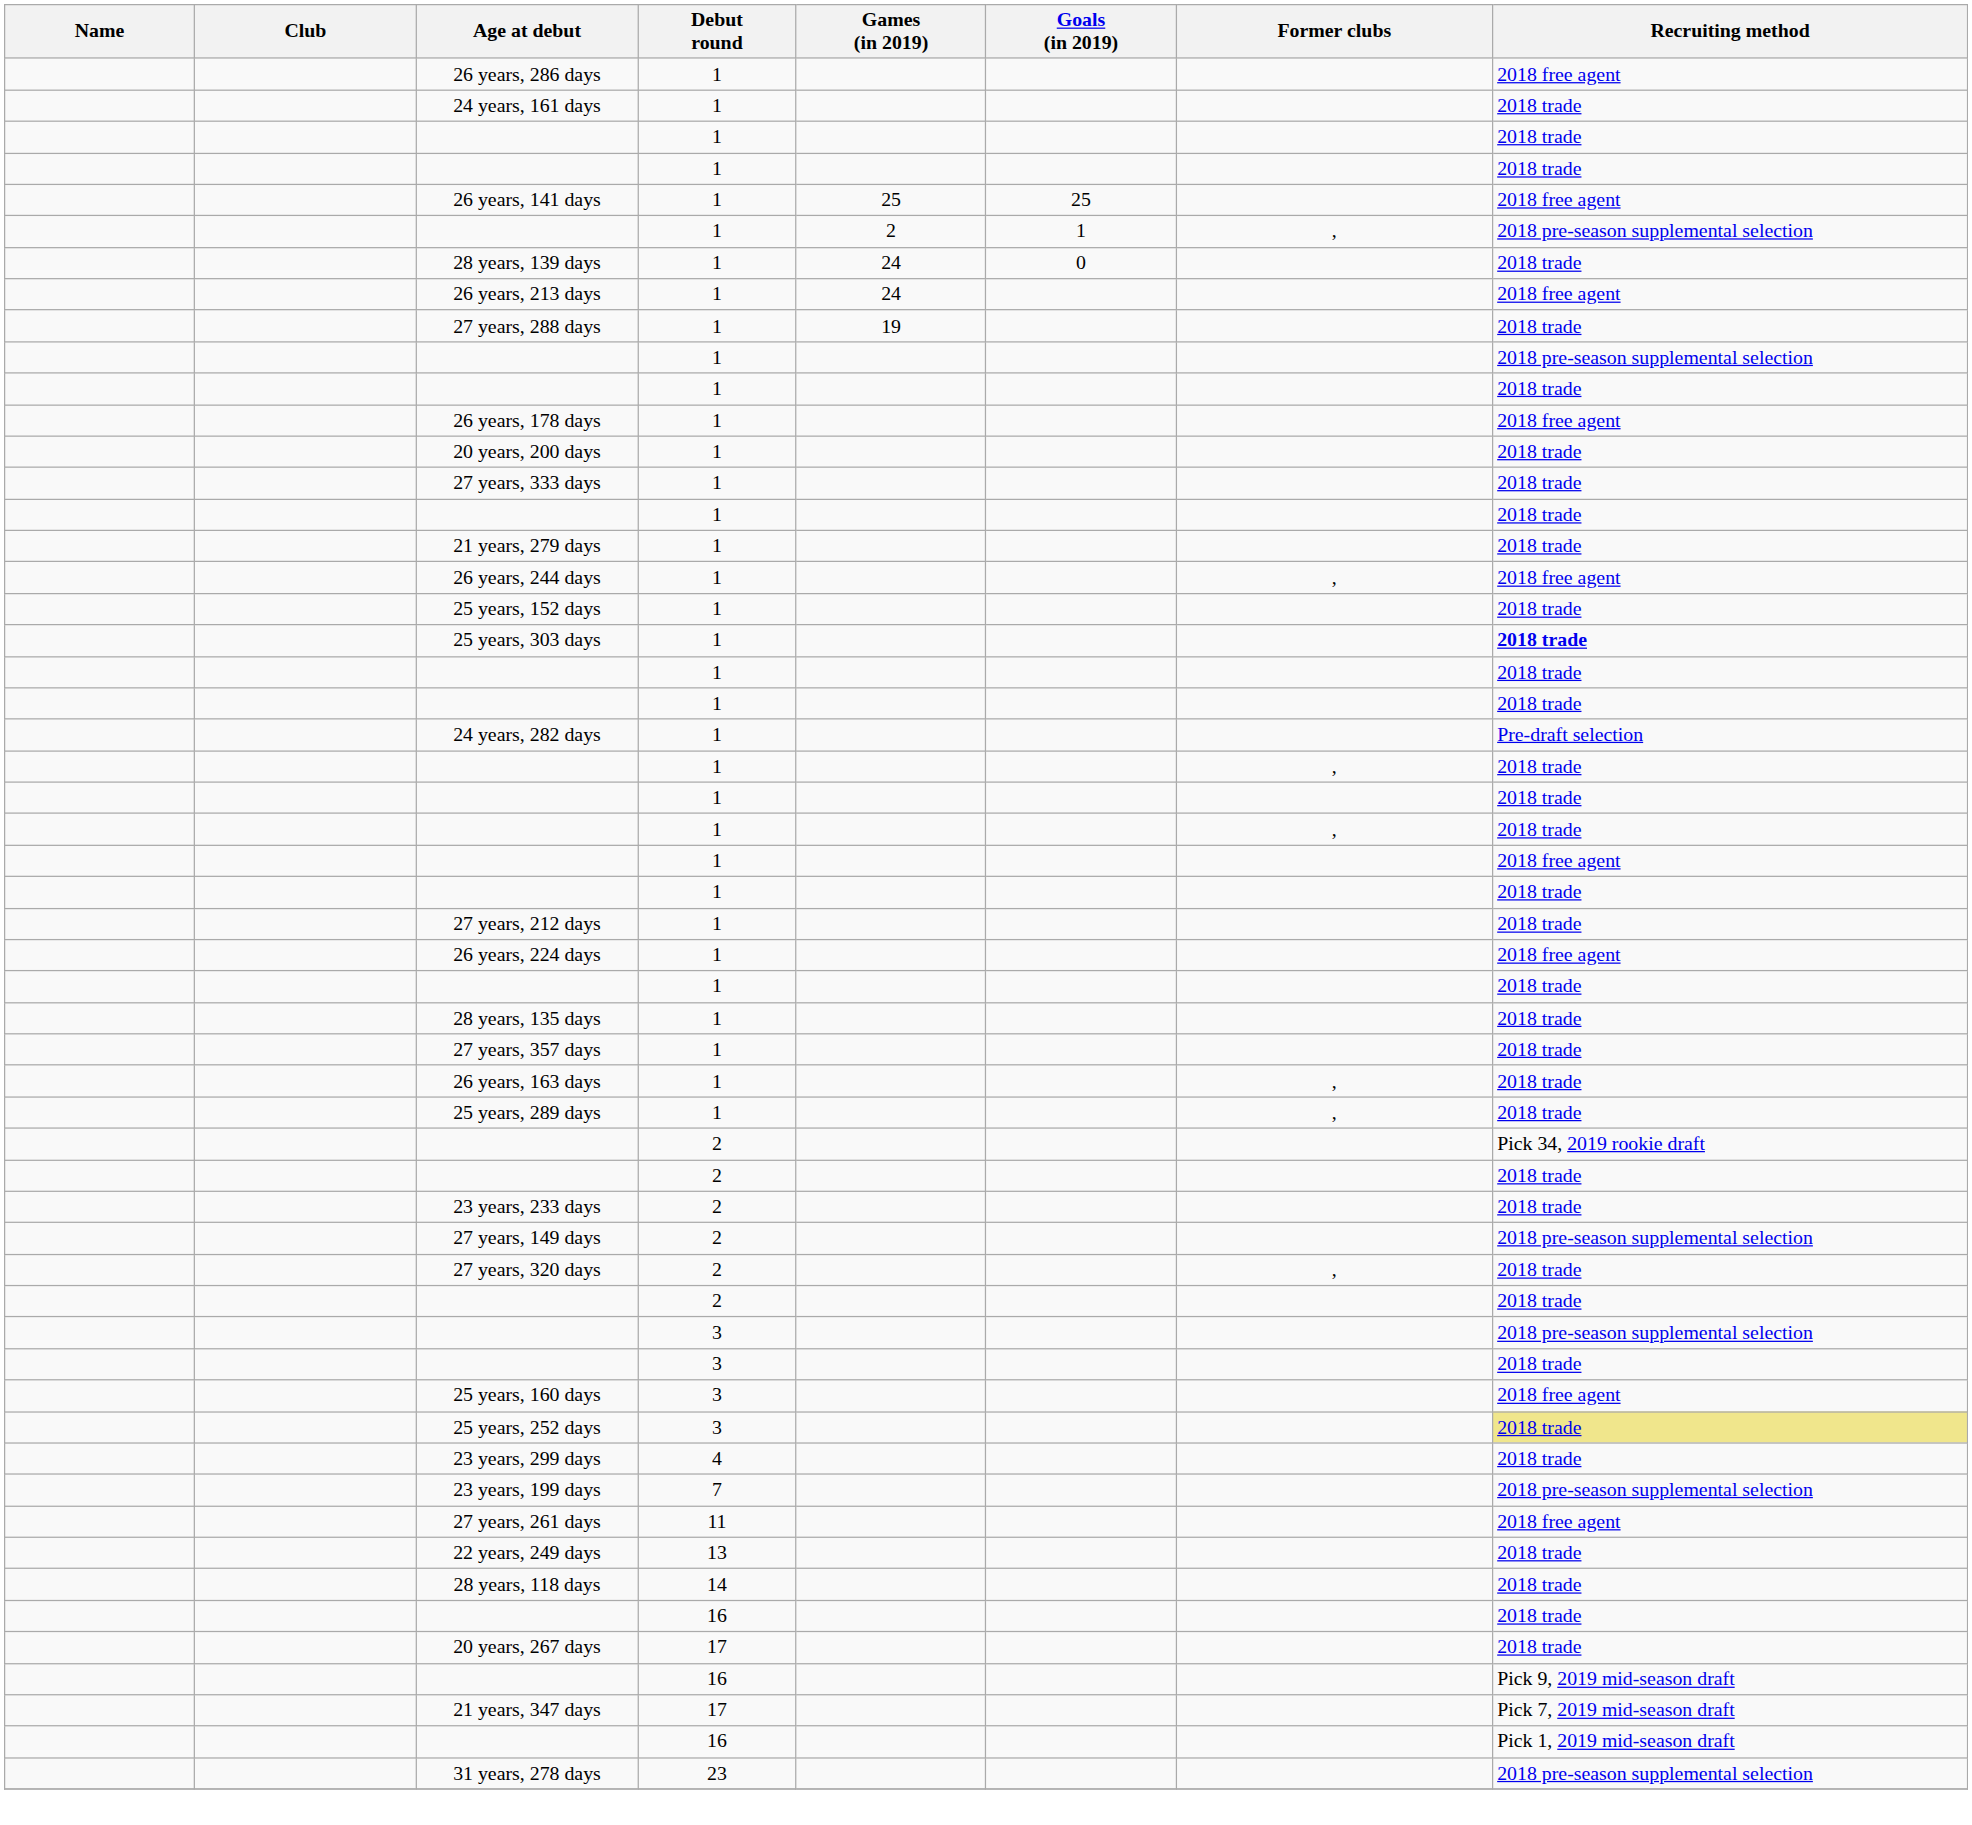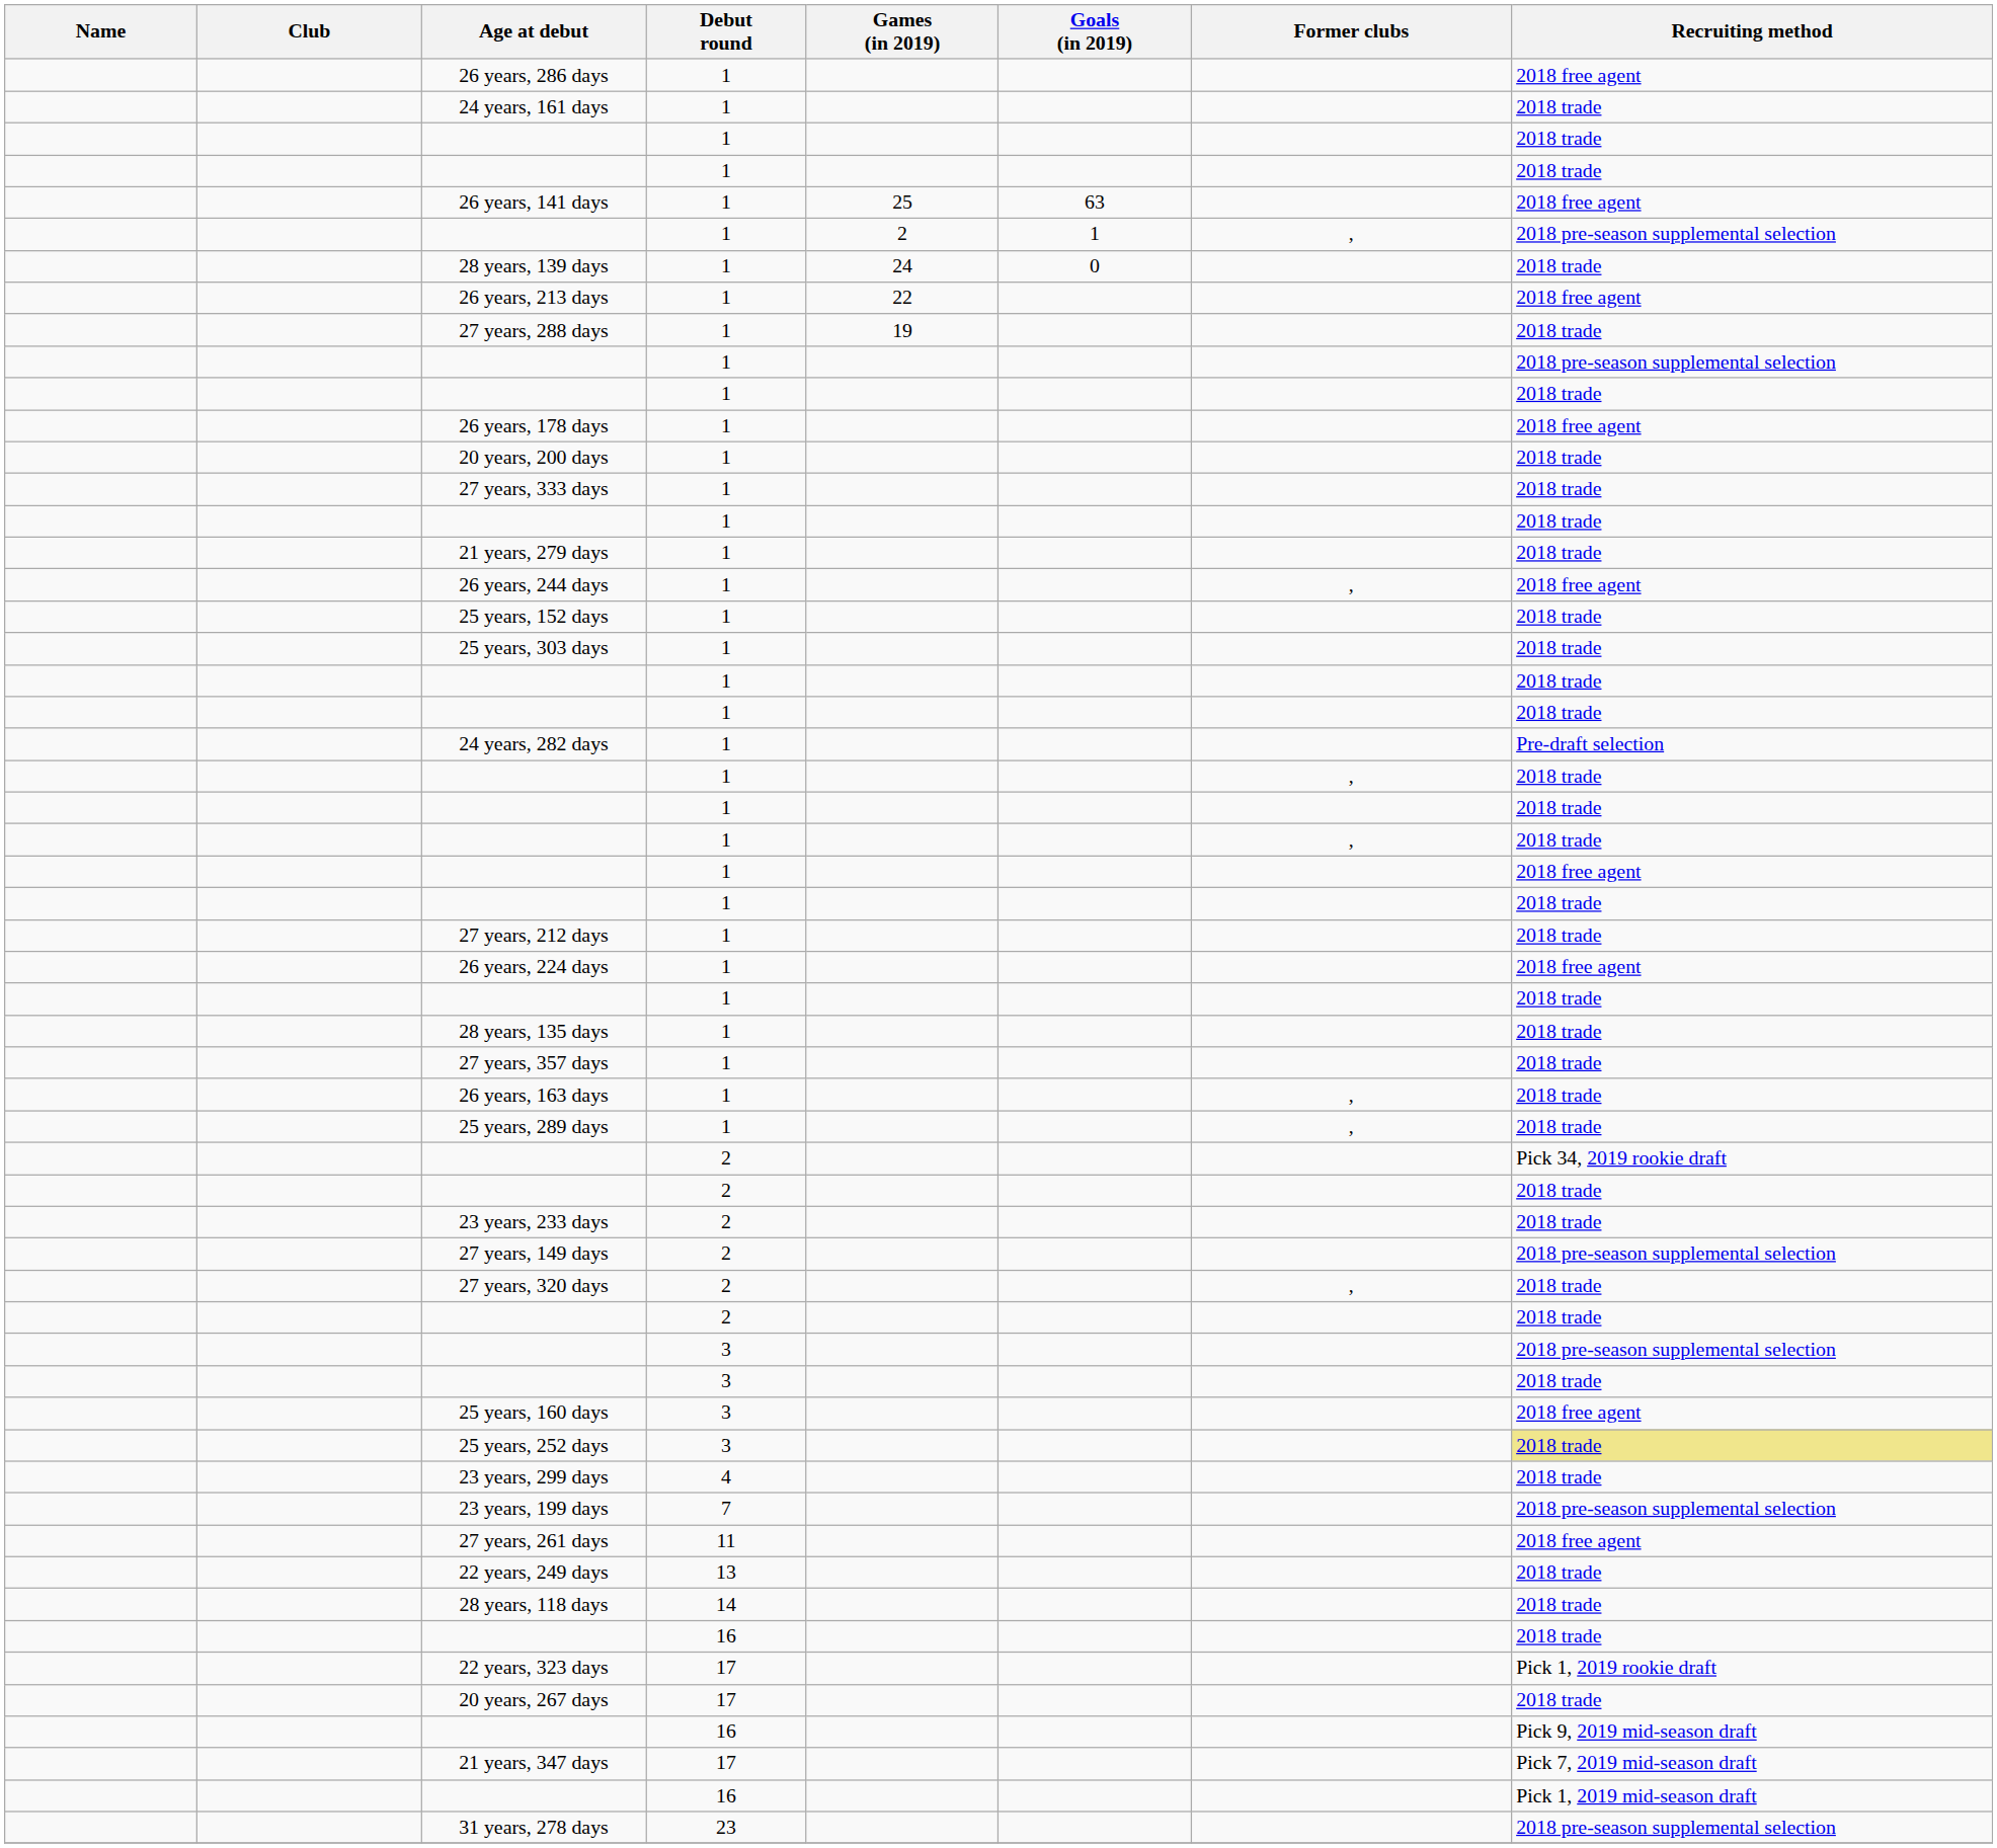26 years, 141 days | Goals (in 2019): 25 -> 63
26 years, 213 days | Games (in 2019): 24 -> 22
25 years, 303 days | Recruiting method: bold -> normal
+ row: 22 years, 323 days | 17 | Pick 1, 2019 rookie draft
